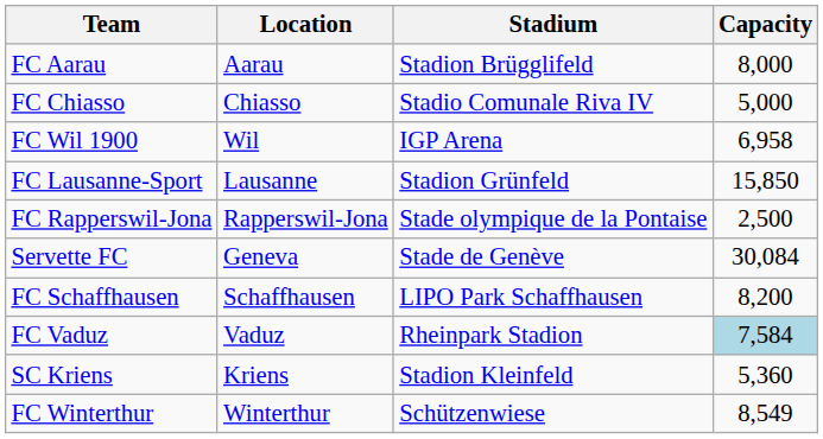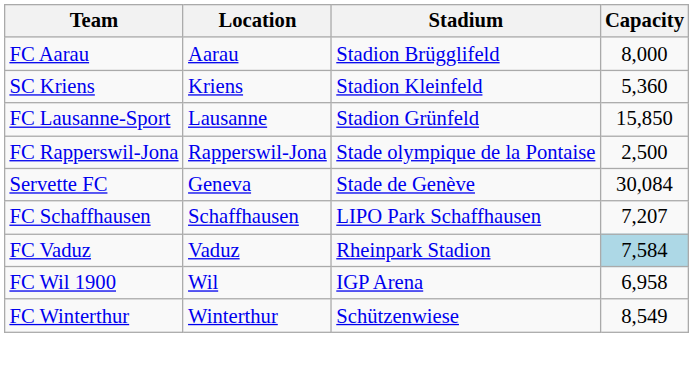- row: FC Chiasso | Chiasso | Stadio Comunale Riva IV | 5,000
rows swapped: SC Kriens <-> FC Wil 1900
FC Schaffhausen | Capacity: 8,200 -> 7,207
